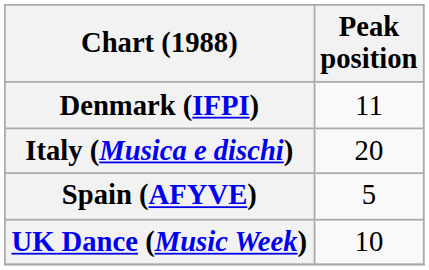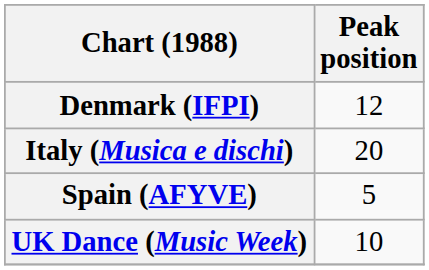Denmark (IFPI) | Peak position: 11 -> 12
